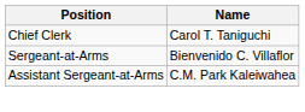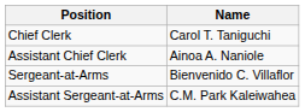+ row: Assistant Chief Clerk | Ainoa A. Naniole
